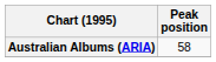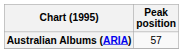Australian Albums (ARIA) | Peak position: 58 -> 57
